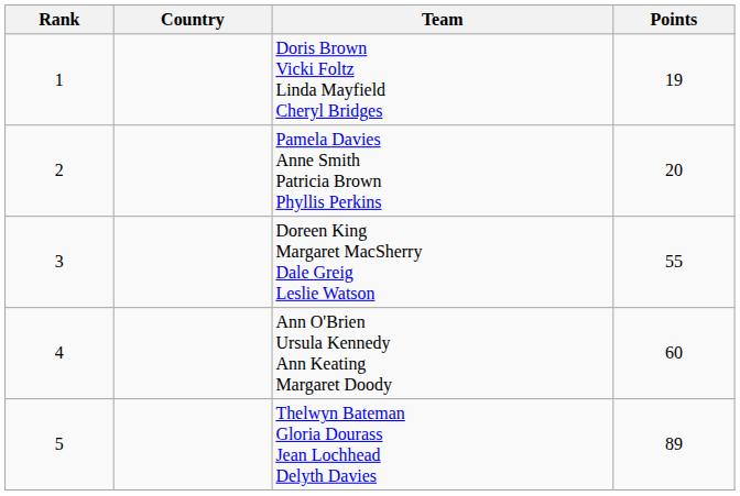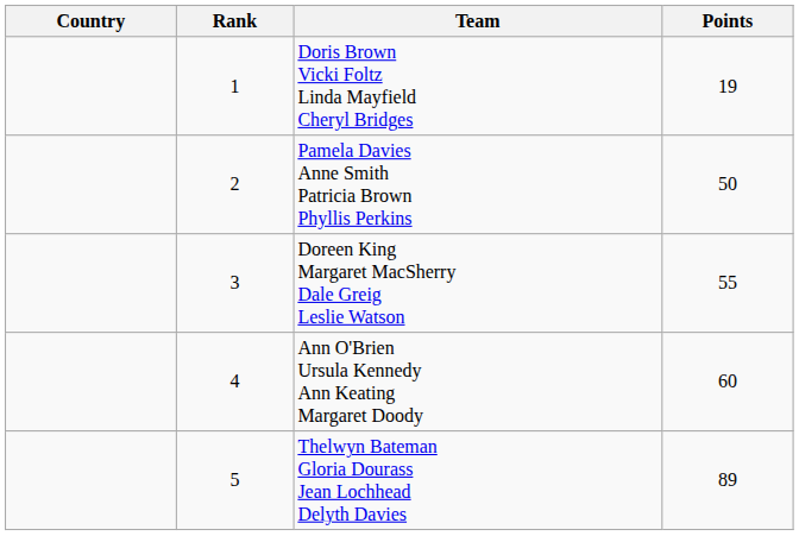columns swapped: Rank <-> Country
Pamela Davies Anne Smith Patricia Brown Phyllis Perkins | Points: 20 -> 50
